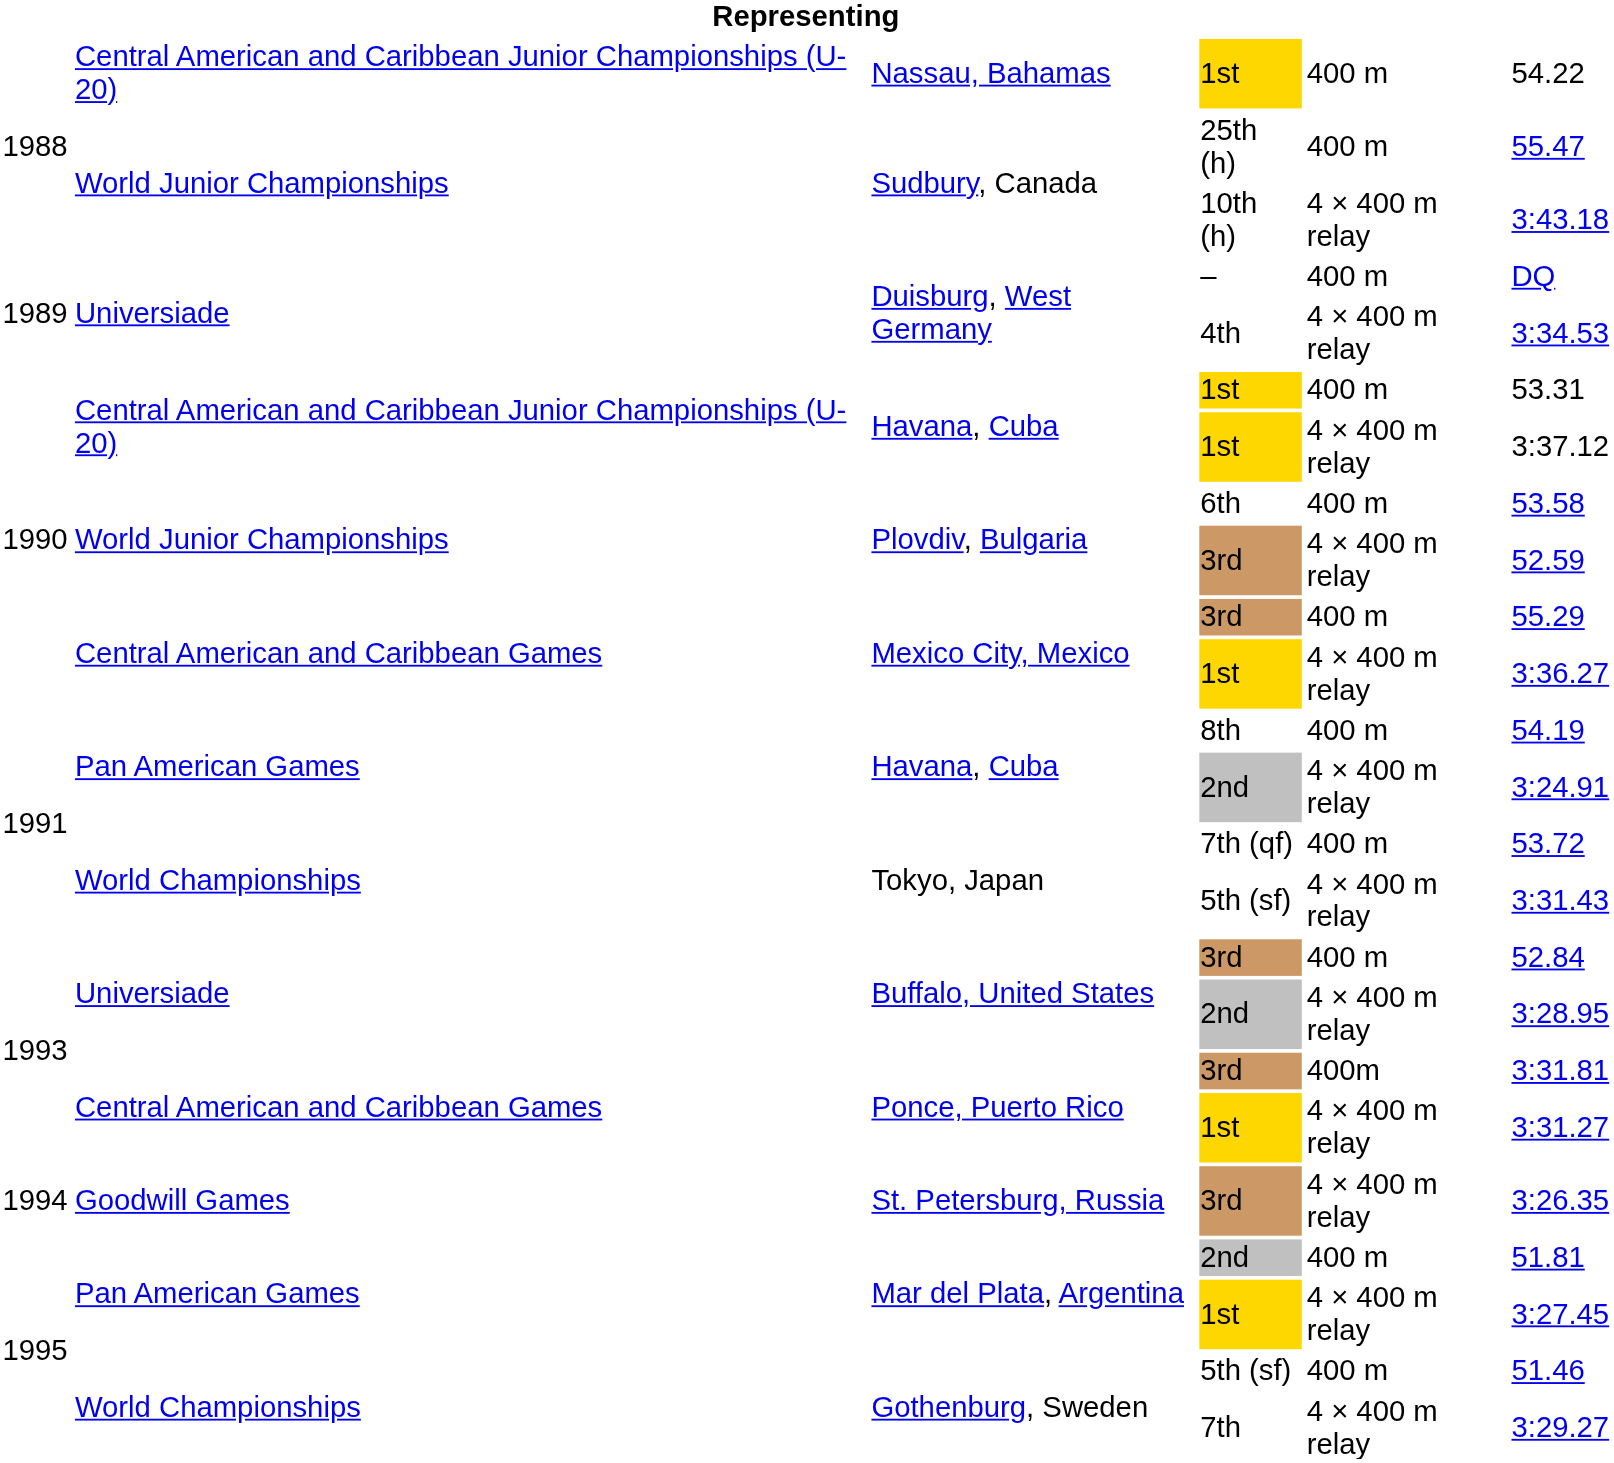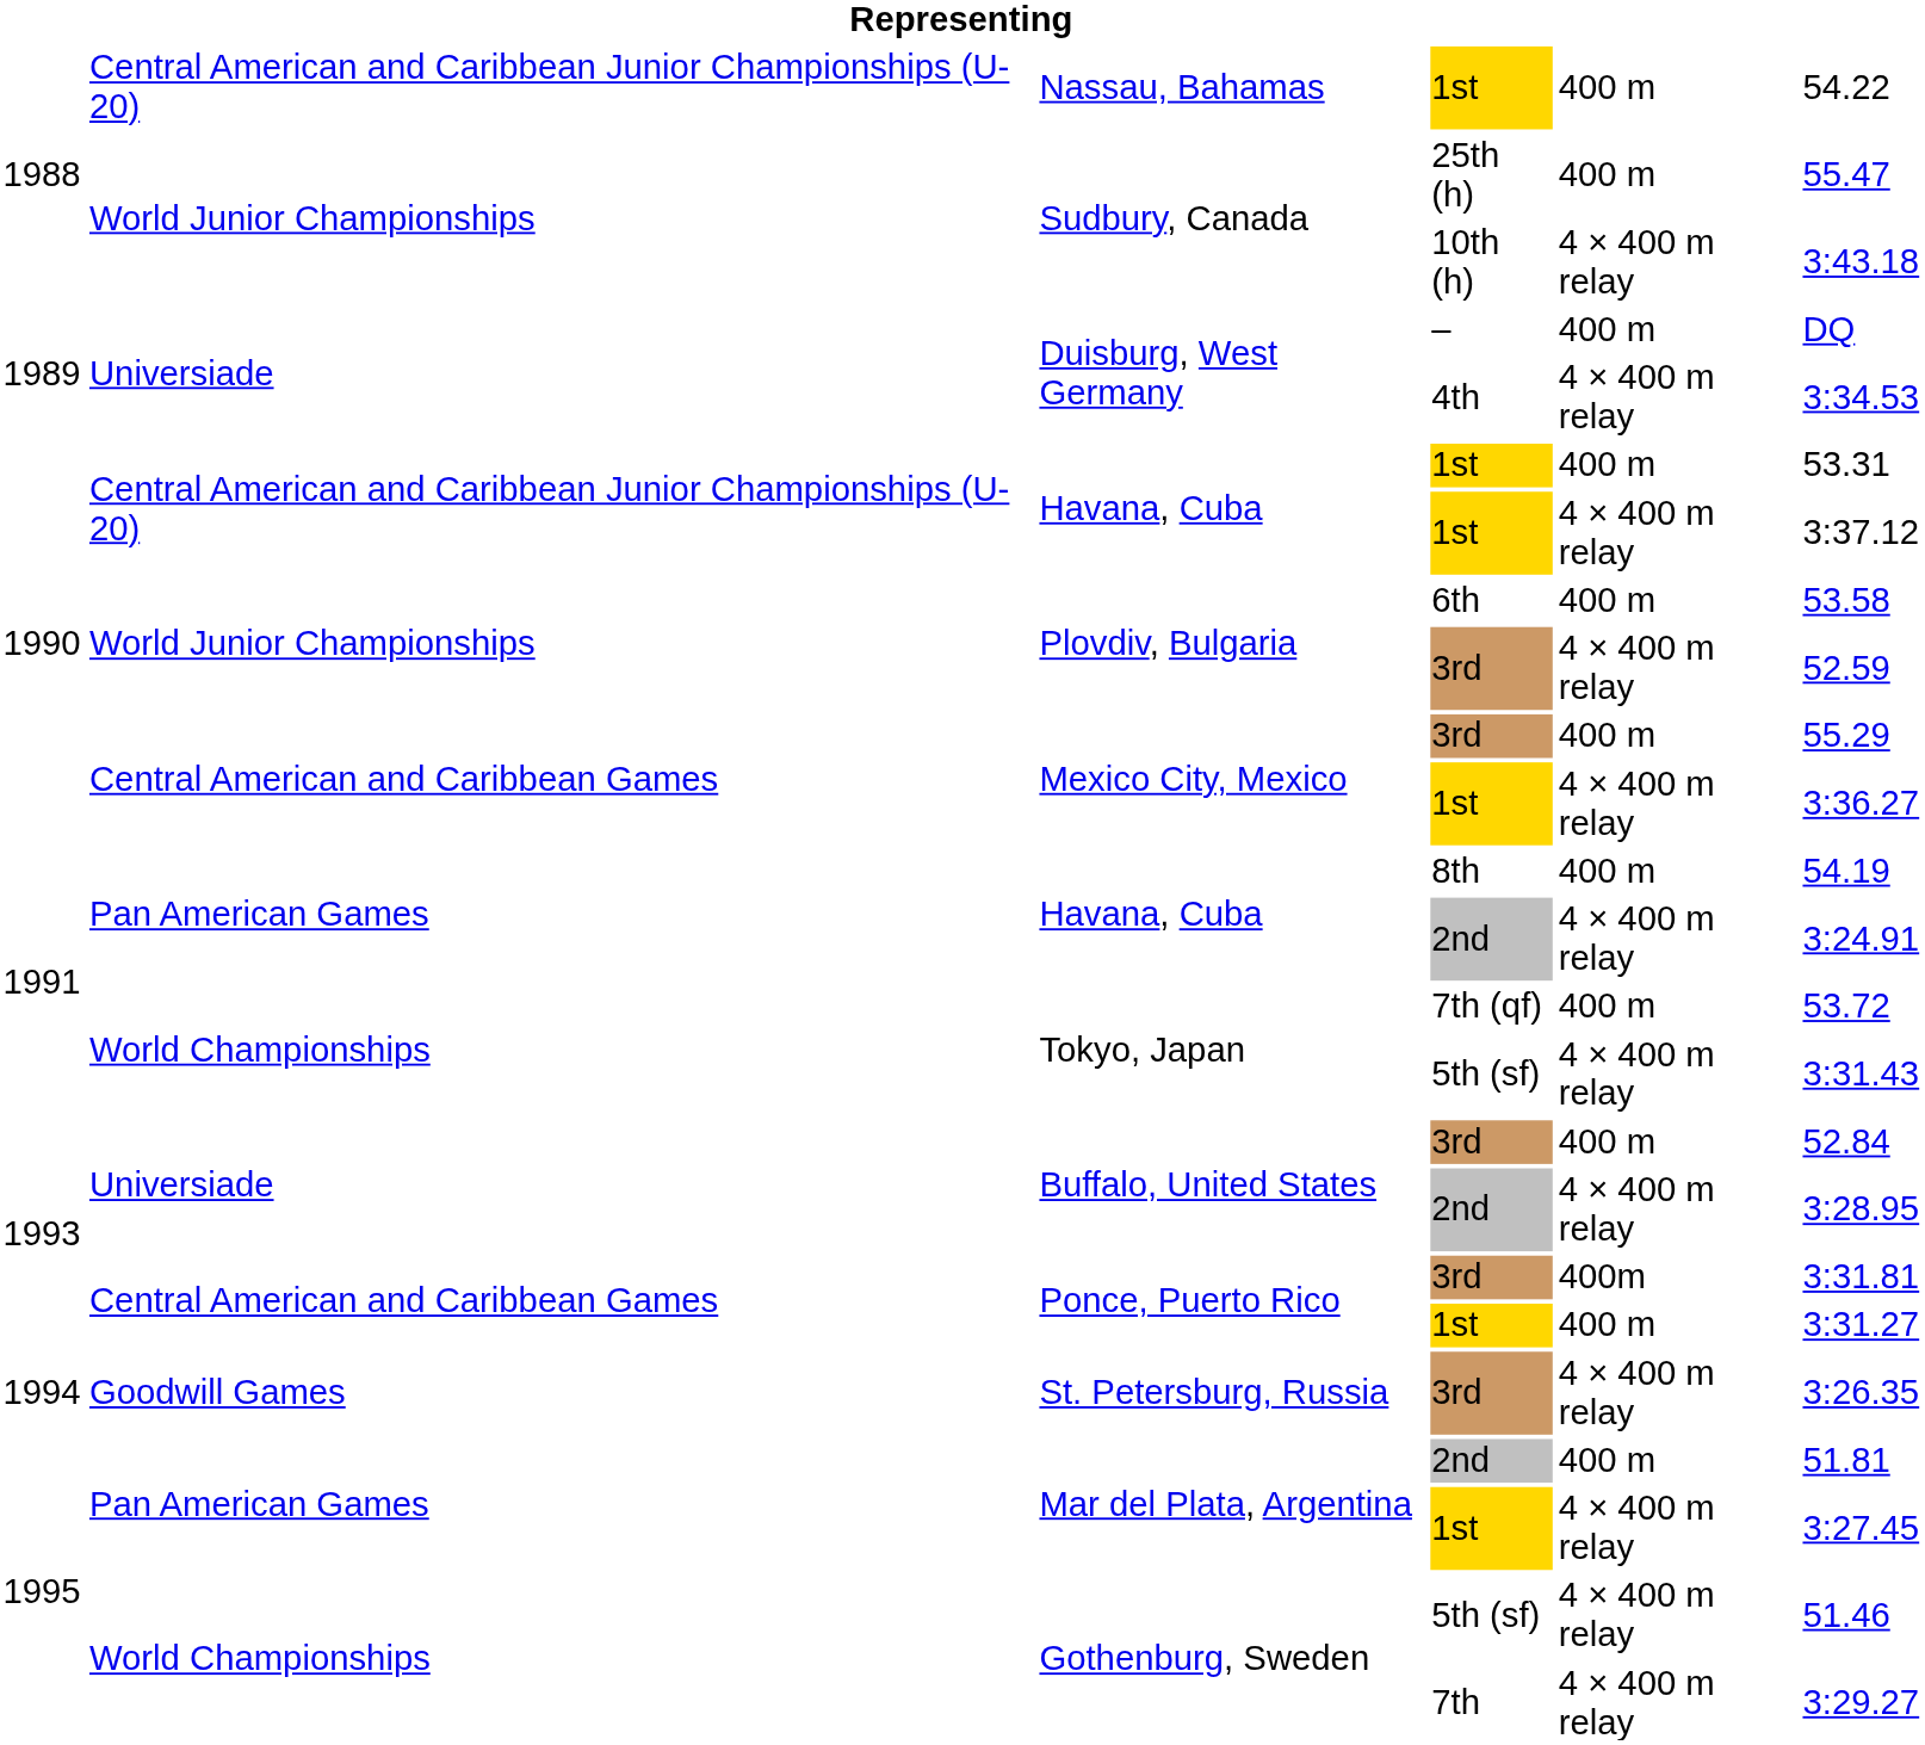Ponce, Puerto Rico / 1st | column 5: 4 × 400 m relay -> 400 m
Gothenburg, Sweden / 5th (sf) | column 5: 400 m -> 4 × 400 m relay
